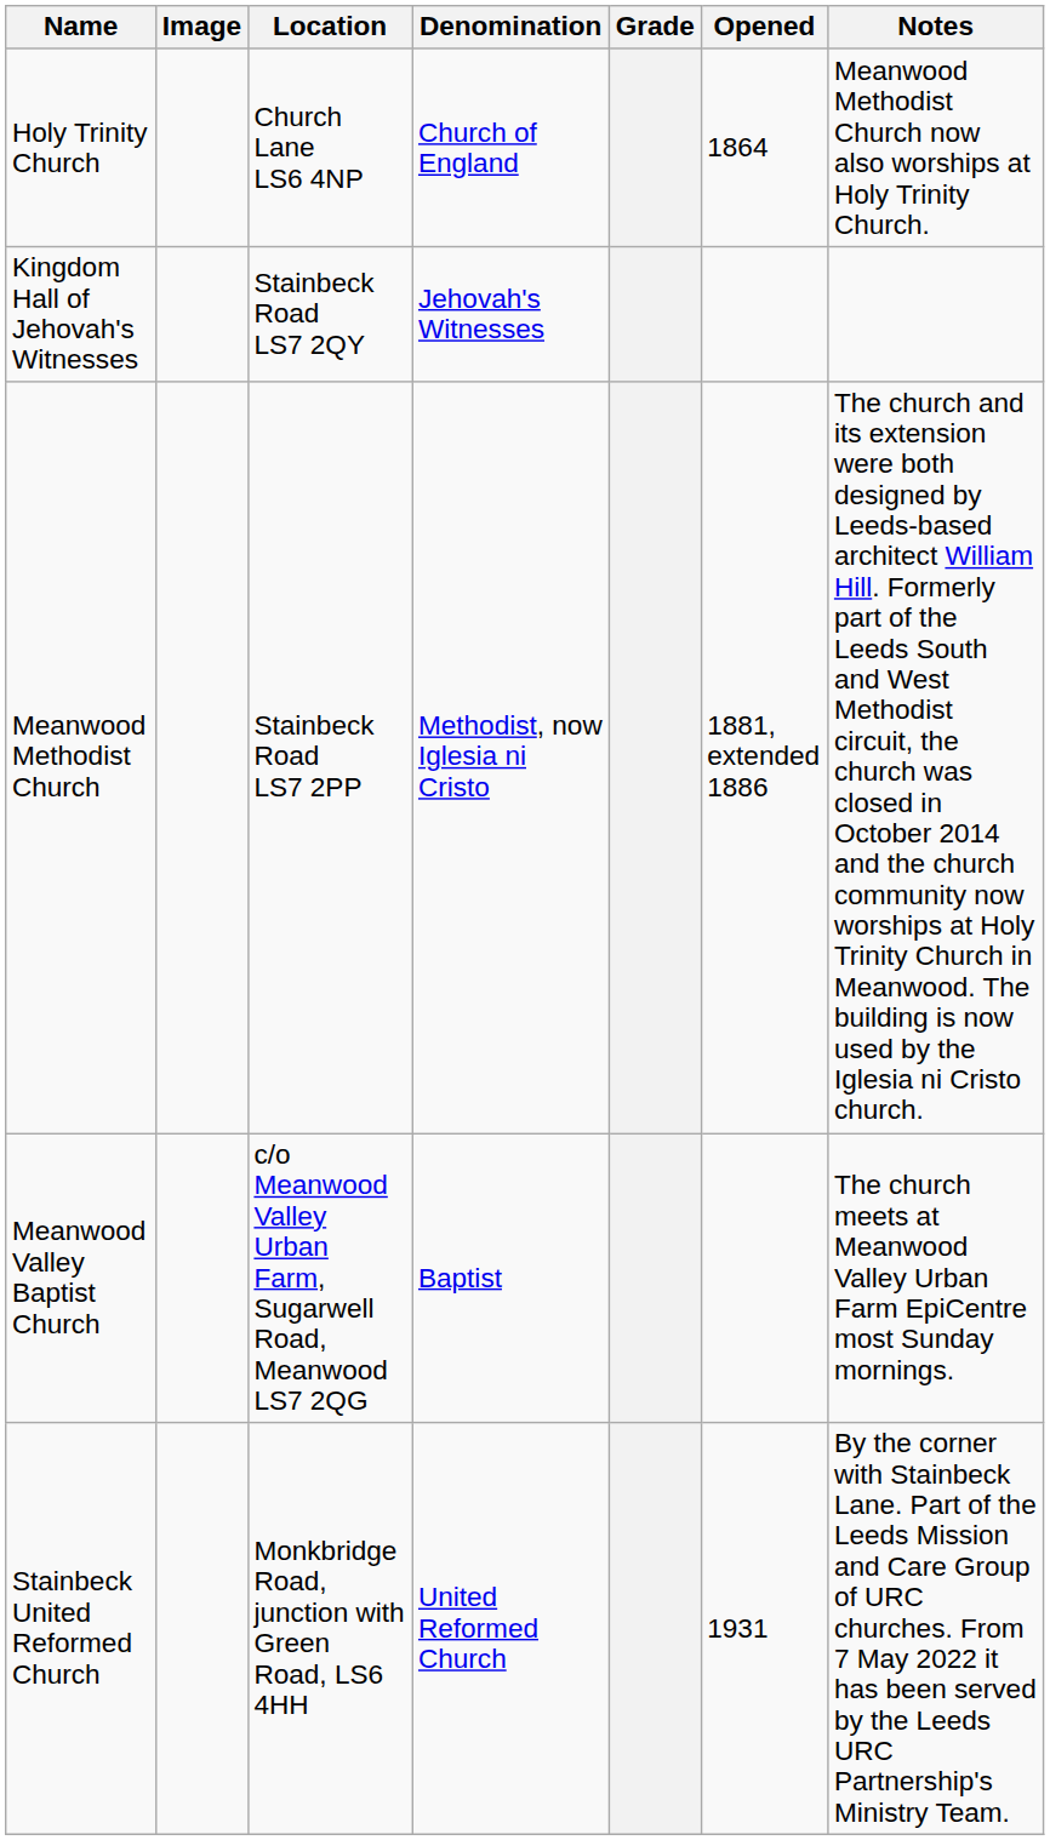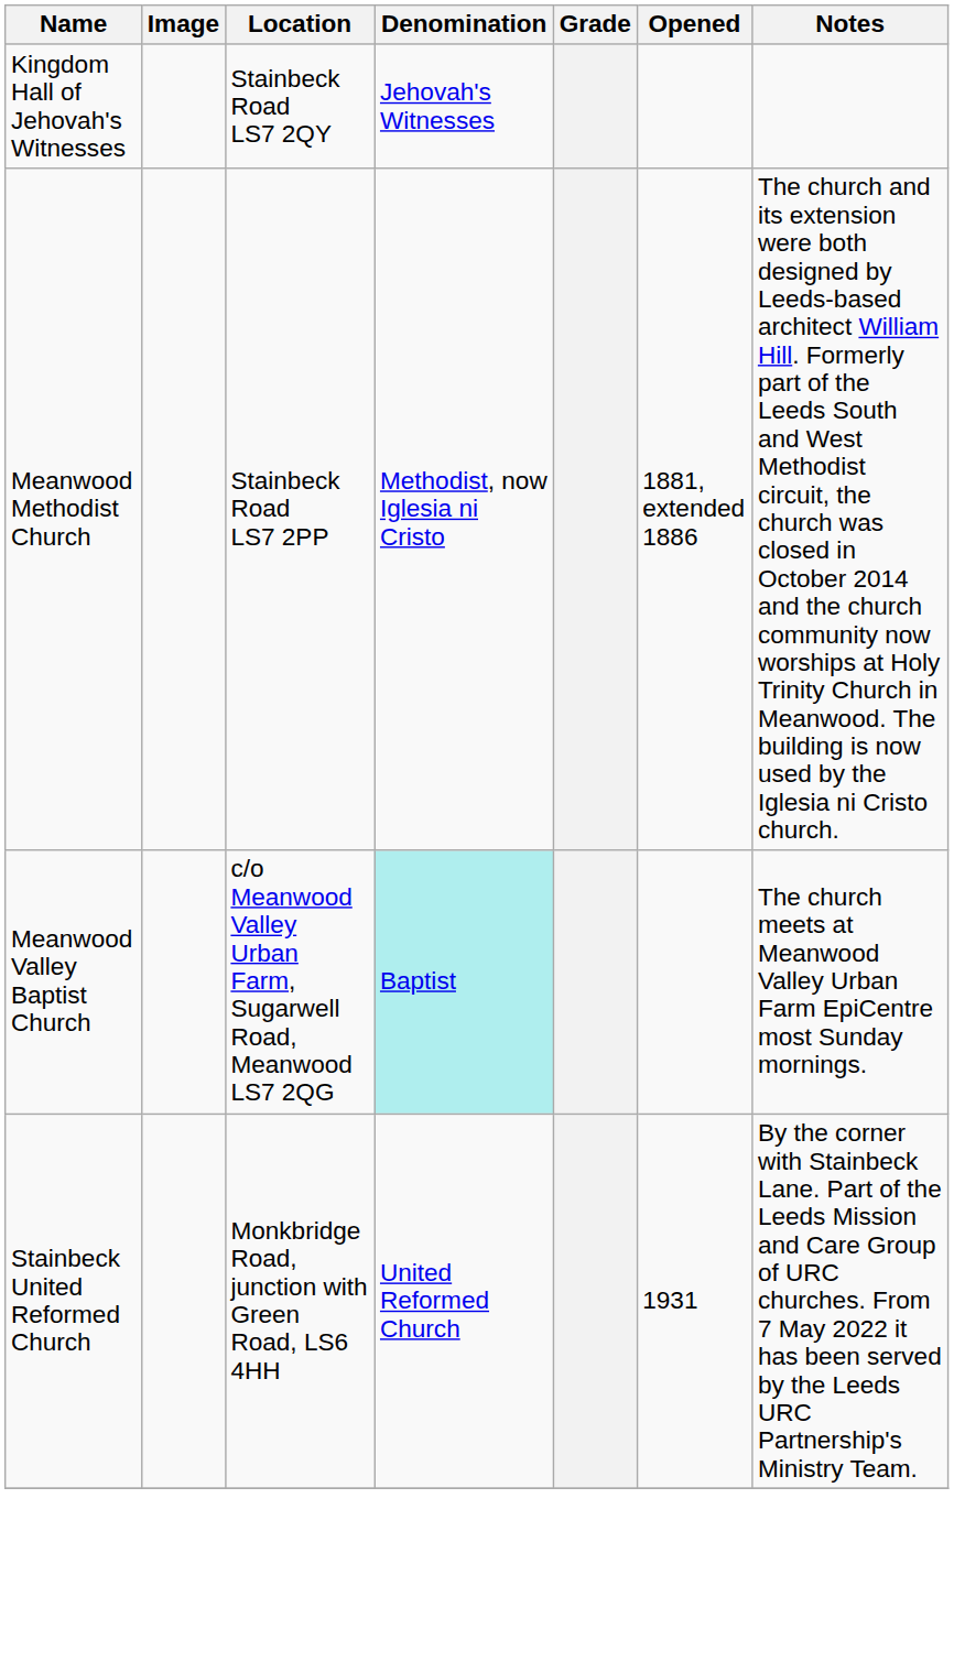- row: Holy Trinity Church | Church Lane LS6 4NP | Church of England | 1864 | Meanwood Methodist Church now also worships at Holy Trinity Church.
Meanwood Valley Baptist Church | Denomination: no background -> paleturquoise background
